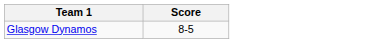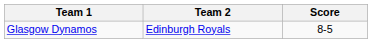+ column: Team 2 | Edinburgh Royals
